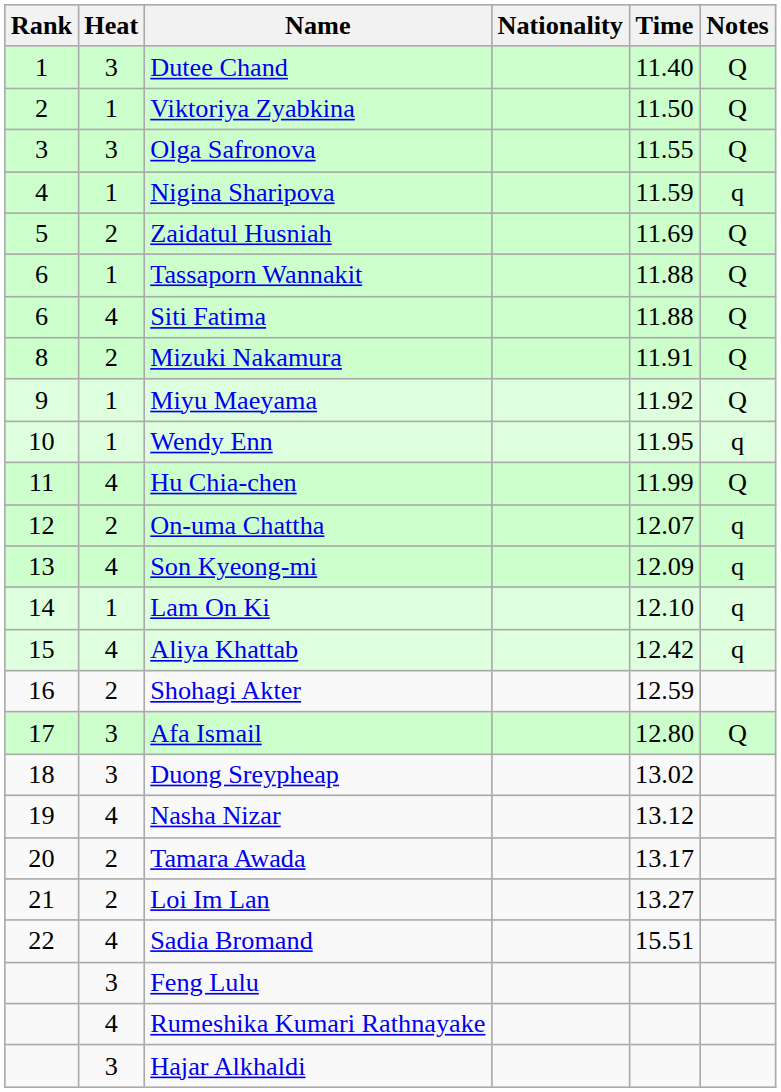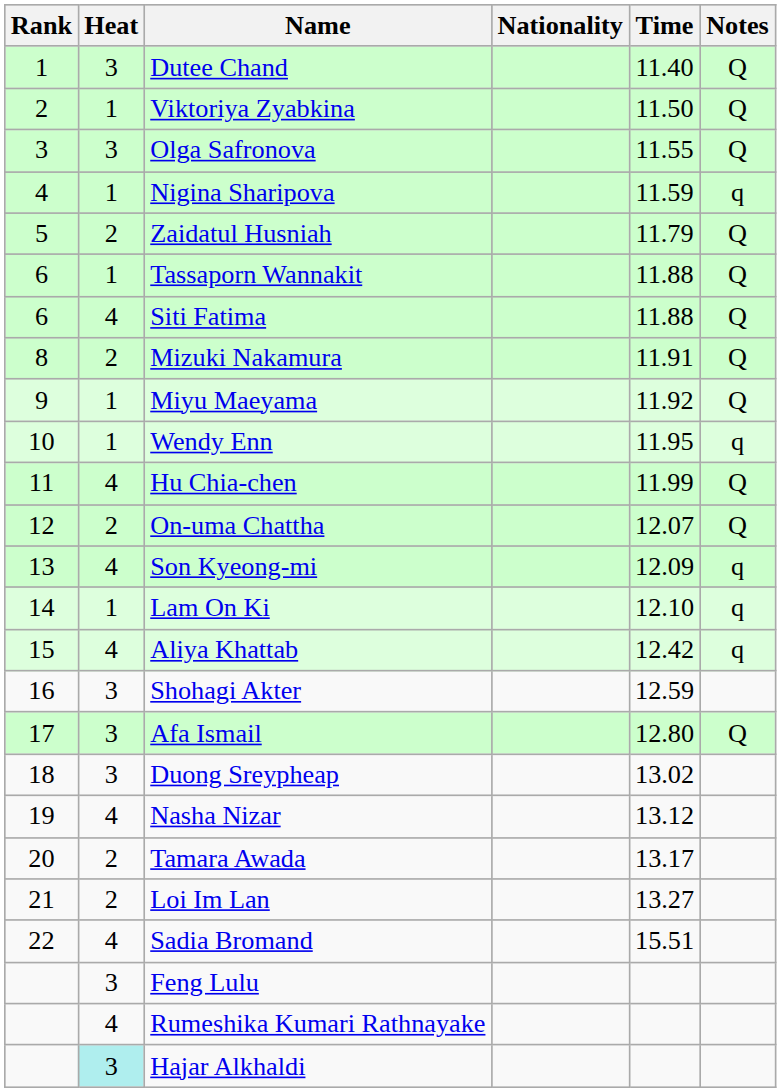Zaidatul Husniah | Time: 11.69 -> 11.79
On-uma Chattha | Notes: q -> Q
Shohagi Akter | Heat: 2 -> 3
Hajar Alkhaldi | Heat: no background -> paleturquoise background
